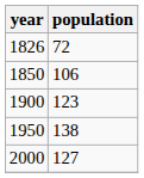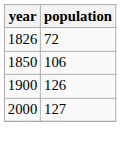1900 | population: 123 -> 126
- row: 1950 | 138
